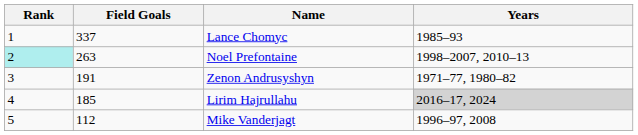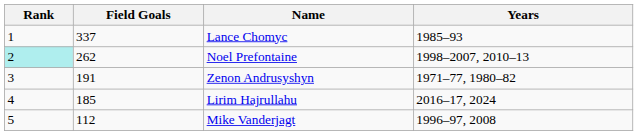Noel Prefontaine | Field Goals: 263 -> 262
Lirim Hajrullahu | Years: lightgrey background -> no background
